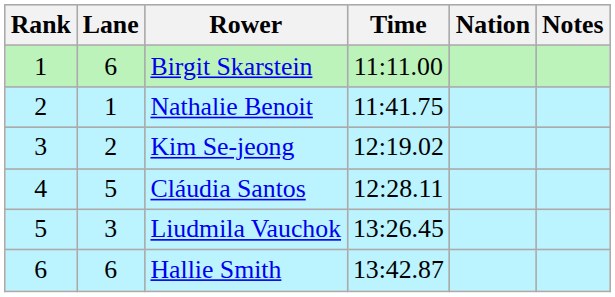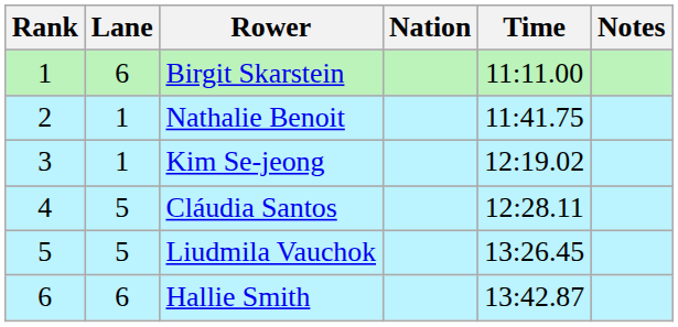columns swapped: Nation <-> Time
Kim Se-jeong | Lane: 2 -> 1
Liudmila Vauchok | Lane: 3 -> 5
